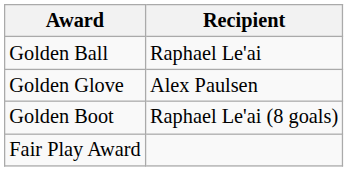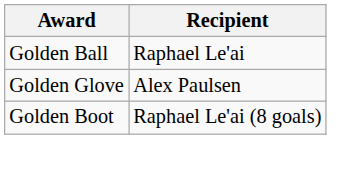- row: Fair Play Award
